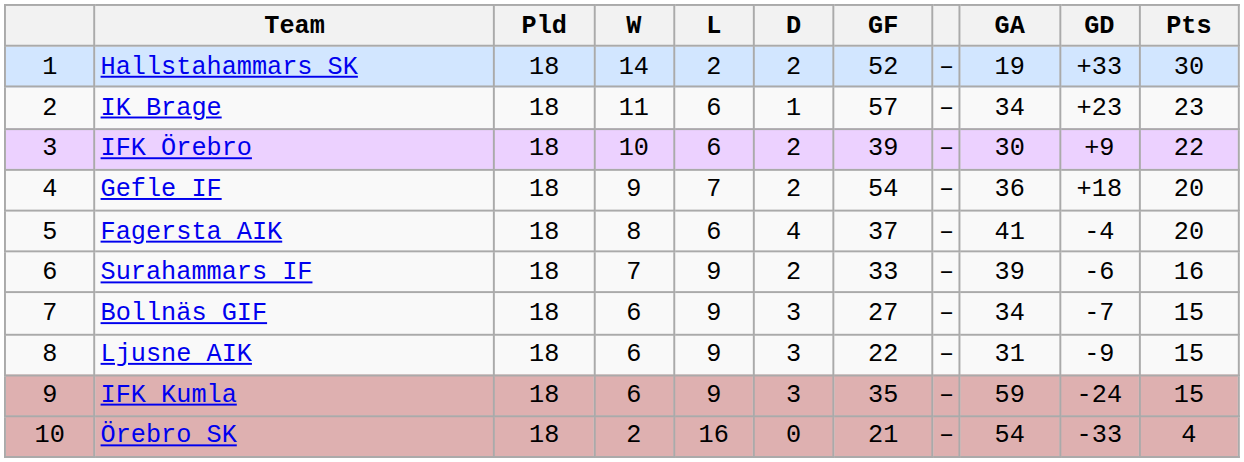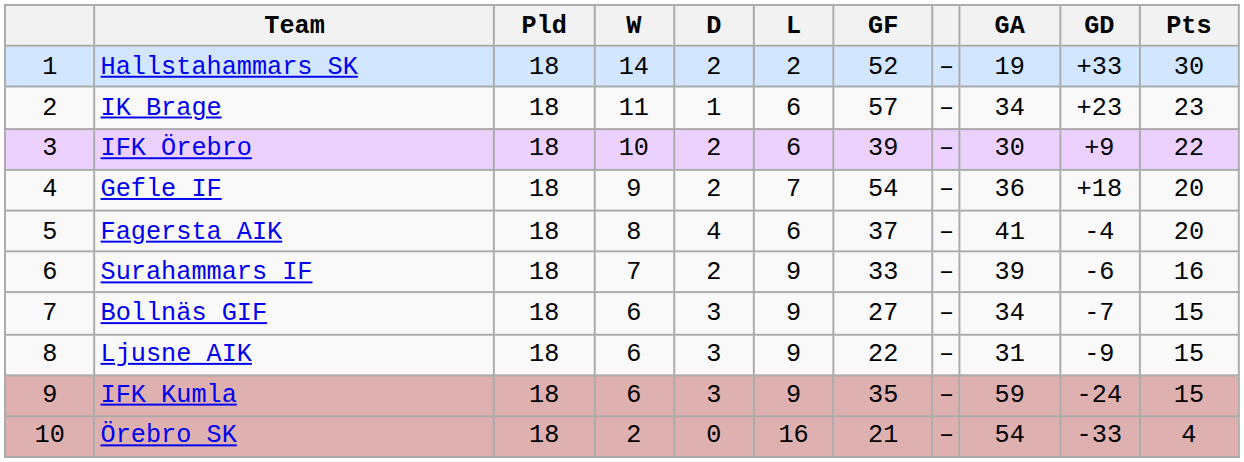columns swapped: D <-> L
